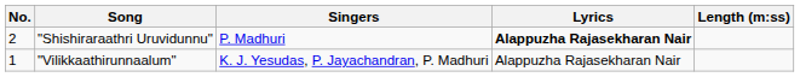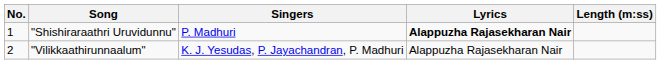"Shishiraraathri Uruvidunnu" | No.: 2 -> 1
"Vilikkaathirunnaalum" | No.: 1 -> 2
